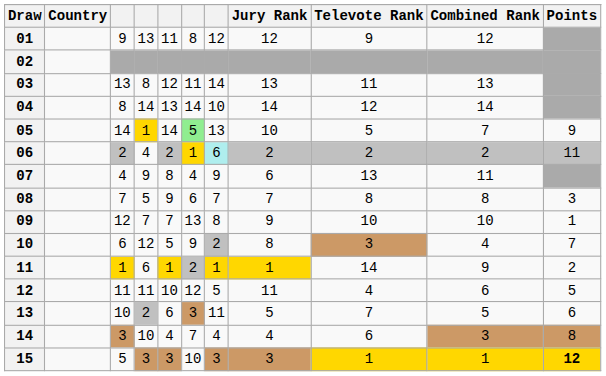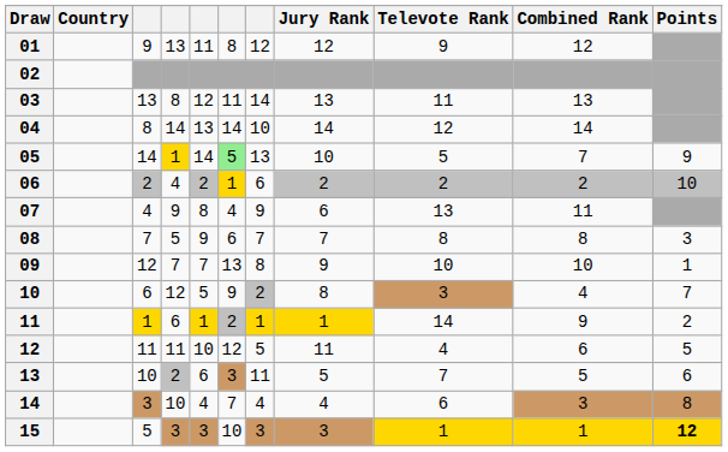06 | column 7: paleturquoise background -> no background
06 | Points: 11 -> 10
